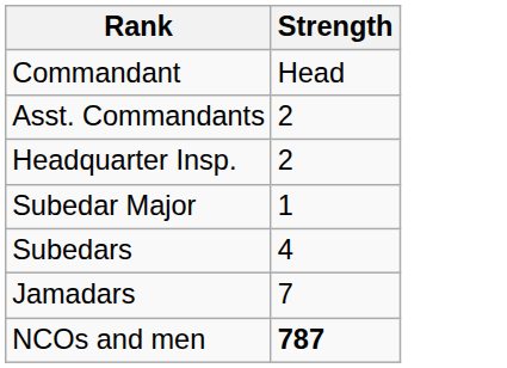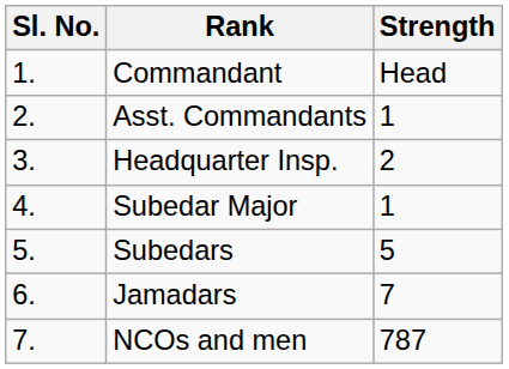+ column: Sl. No. | 1. | 2. | 3. | 4. | 5. | 6. | 7.
Asst. Commandants | Strength: 2 -> 1
Subedars | Strength: 4 -> 5
NCOs and men | Strength: bold -> normal
